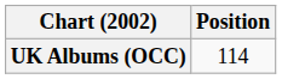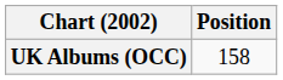UK Albums (OCC) | Position: 114 -> 158
